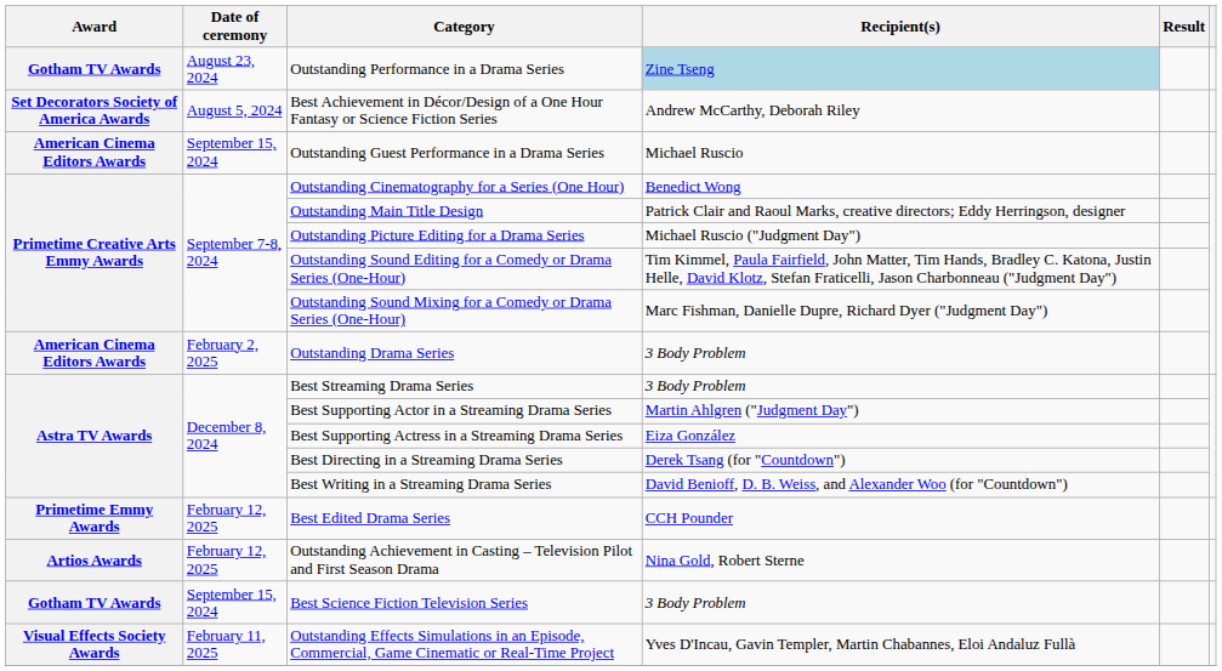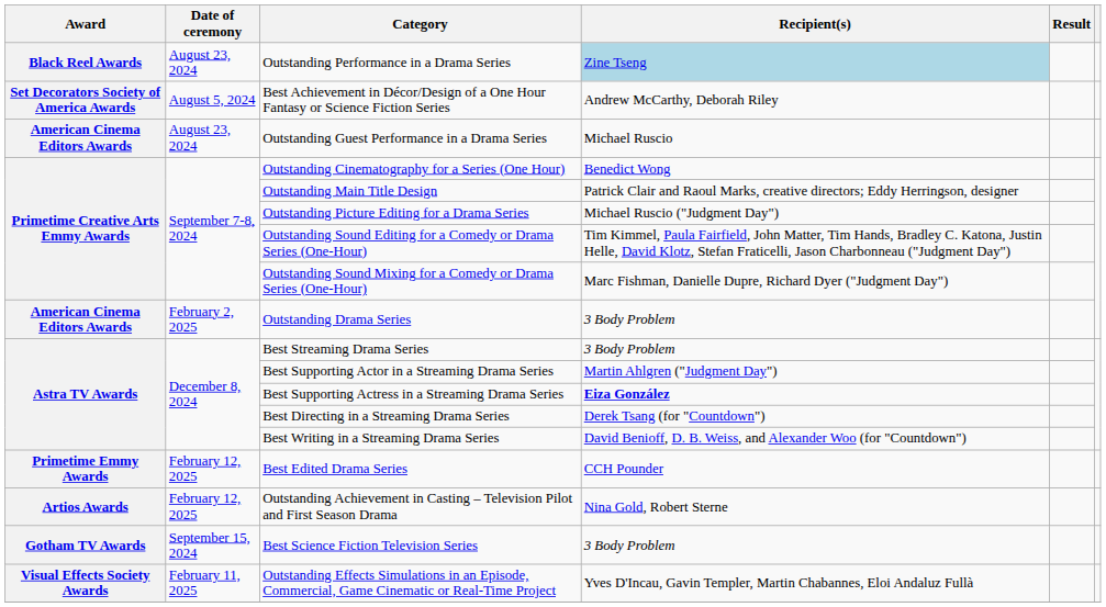Outstanding Performance in a Drama Series | Award: Gotham TV Awards -> Black Reel Awards
Outstanding Guest Performance in a Drama Series | Date of ceremony: September 15, 2024 -> August 23, 2024
Best Supporting Actress in a Streaming Drama Series | Recipient(s): normal -> bold
